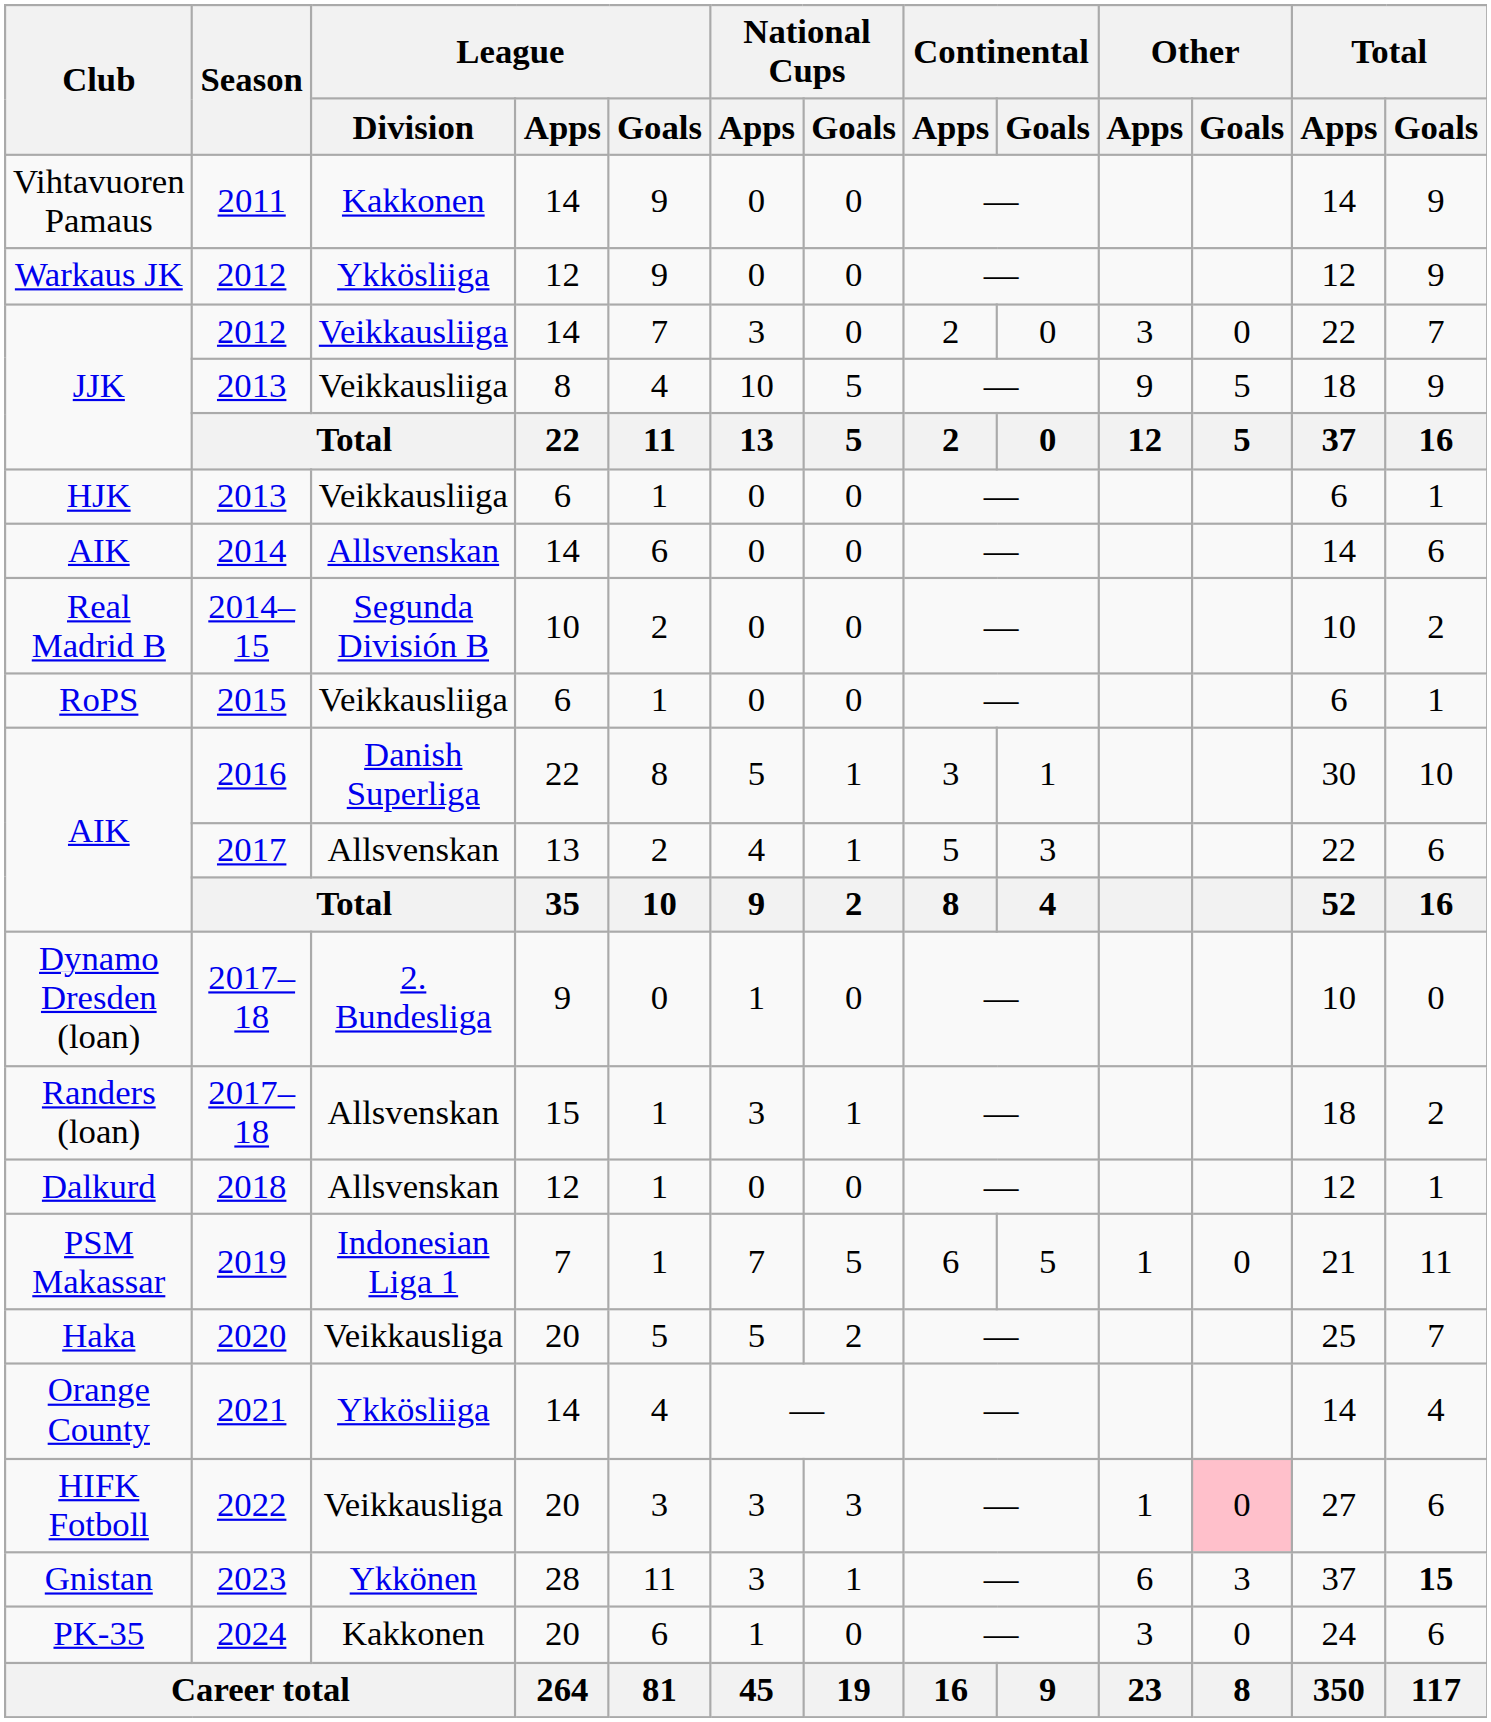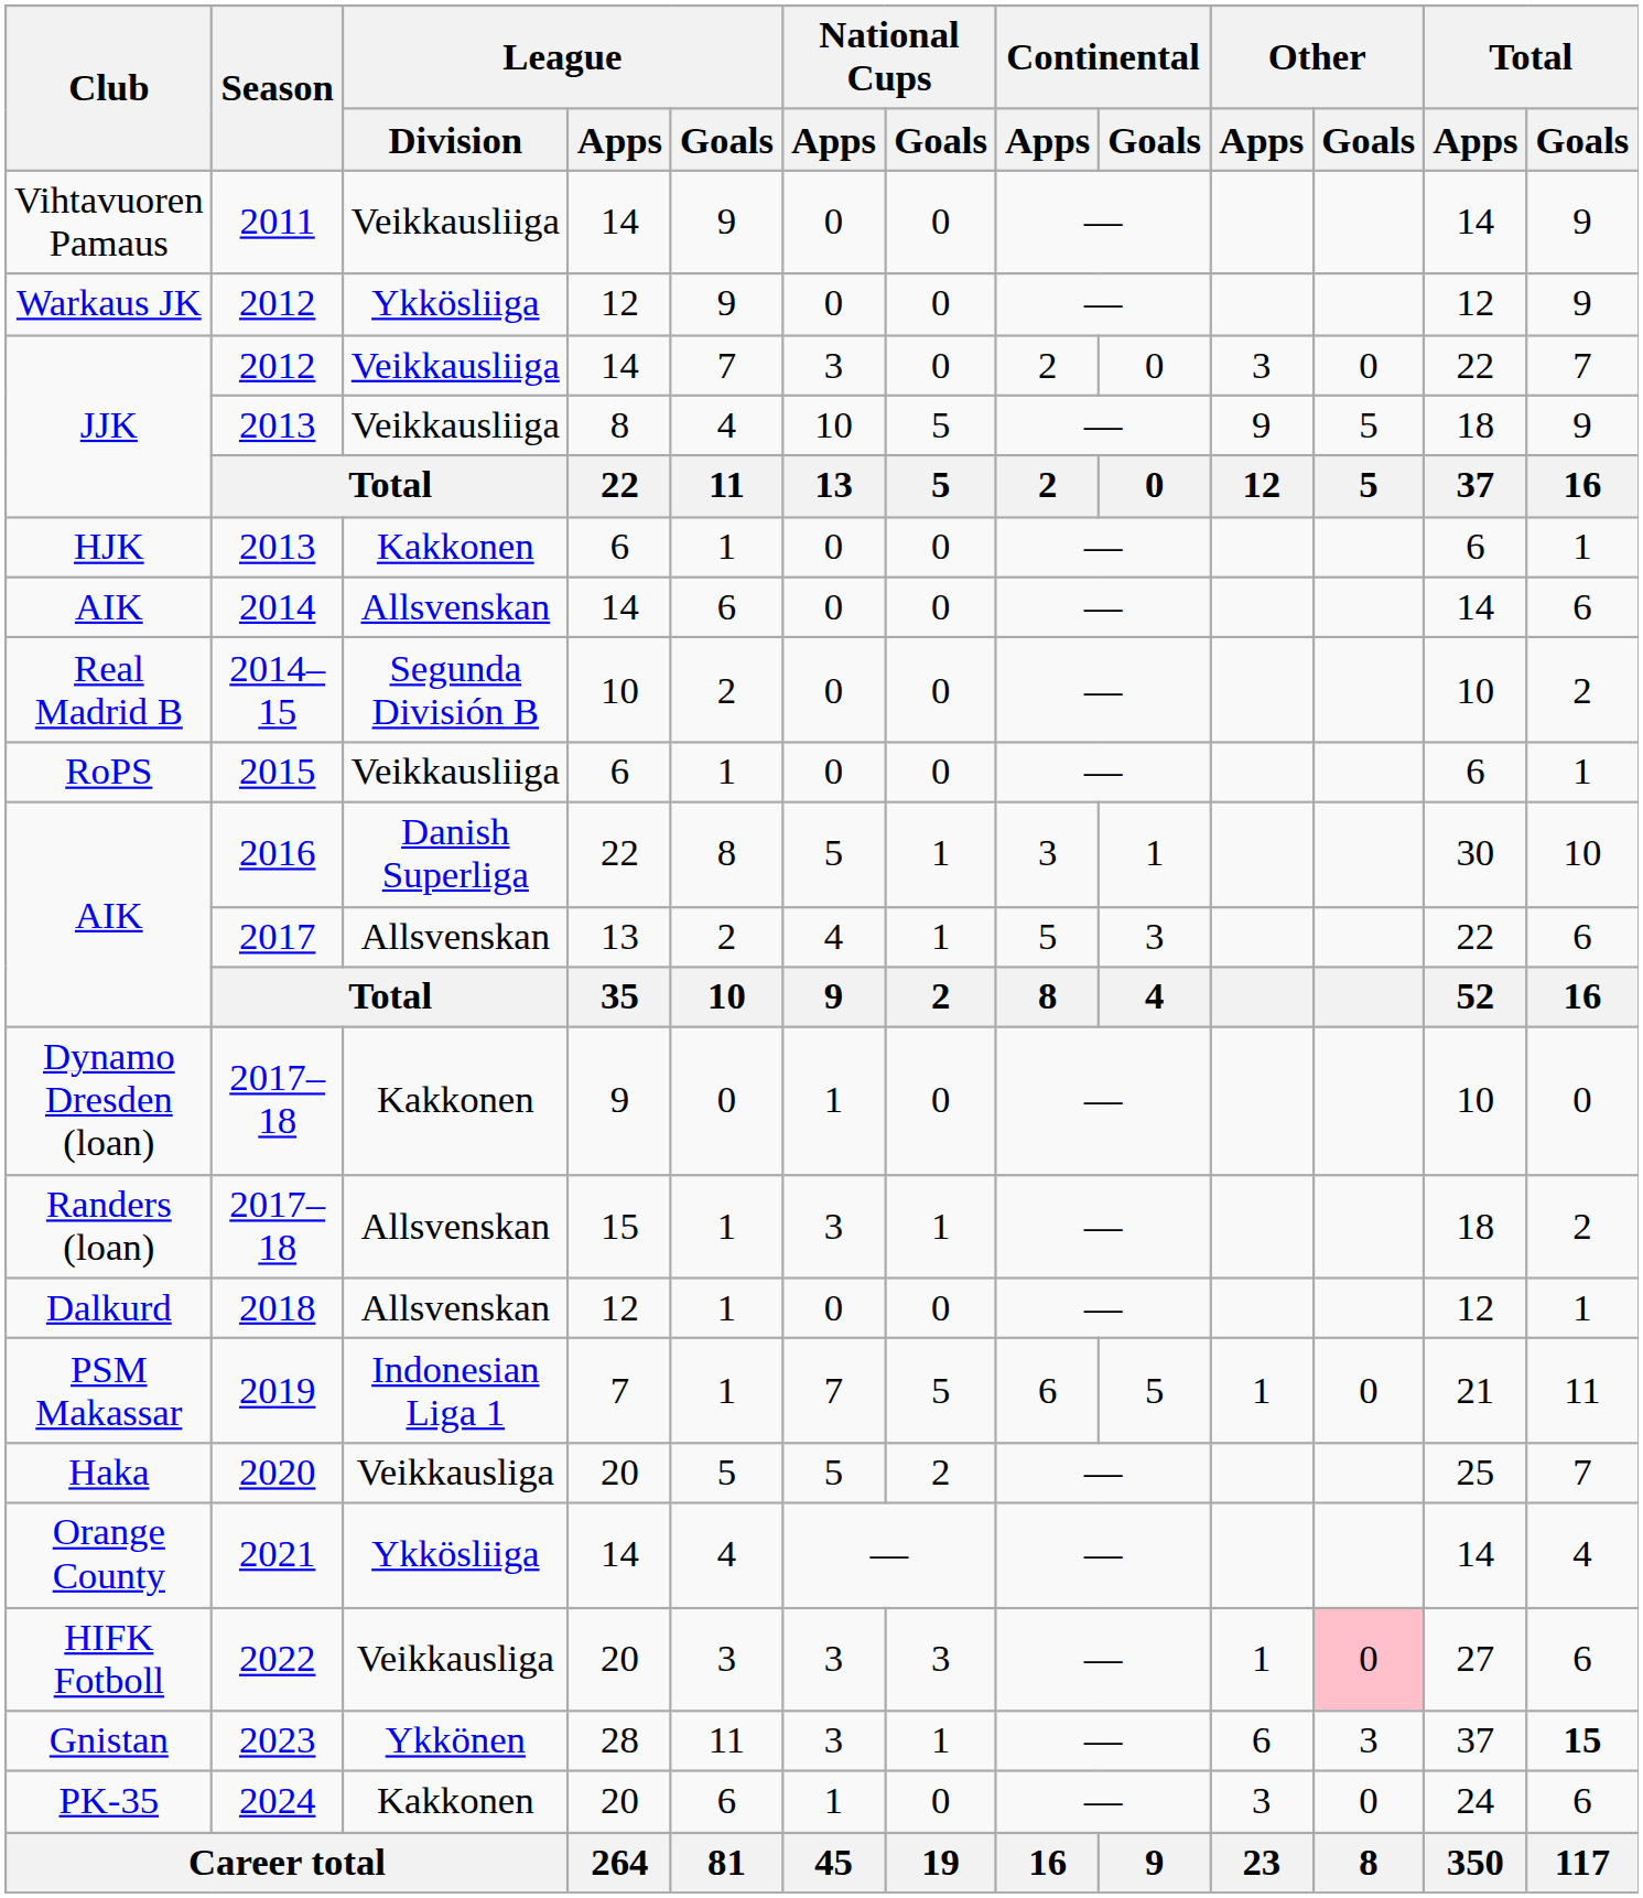Vihtavuoren Pamaus | League / Division: Kakkonen -> Veikkausliiga
HJK | League / Division: Veikkausliiga -> Kakkonen
Dynamo Dresden (loan) | League / Division: 2. Bundesliga -> Kakkonen
